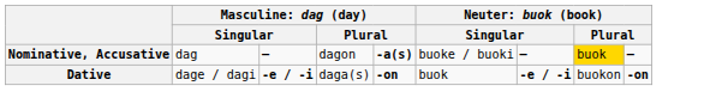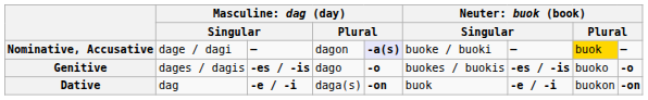Nominative, Accusative | column 2: dag -> dage / dagi
Nominative, Accusative | column 5: no background -> lavender background
+ row: Genitive | dages / dagis | -es / -is | dago | -o | buokes / buokis | -es / -is | buoko | -o
Dative | column 2: dage / dagi -> dag
